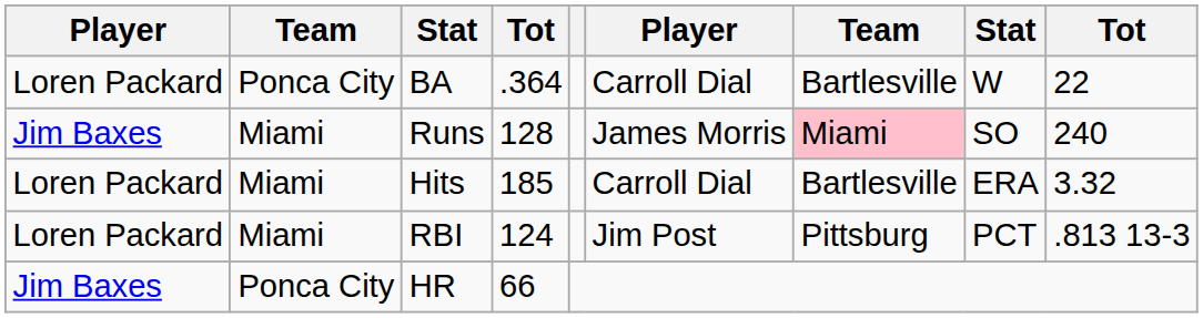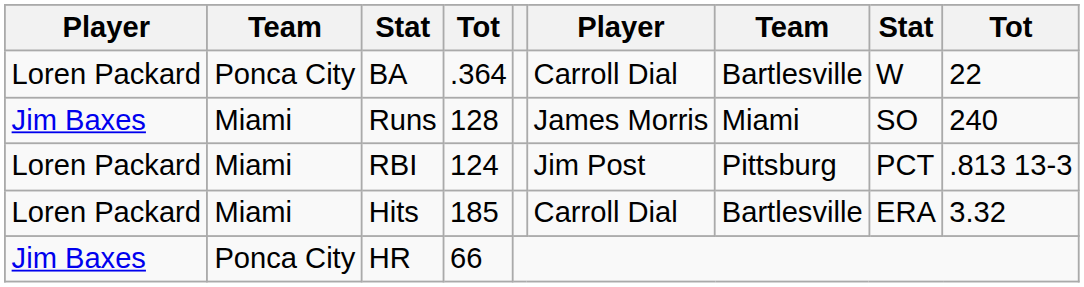Runs | column 7: pink background -> no background
rows swapped: Hits <-> RBI
